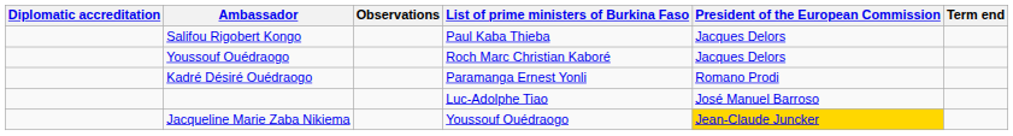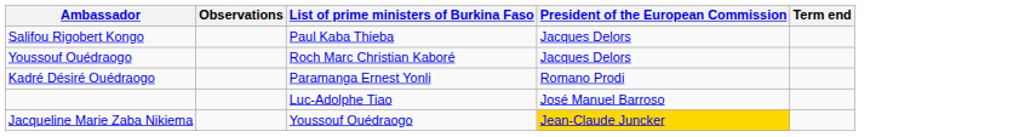- column: Diplomatic accreditation
